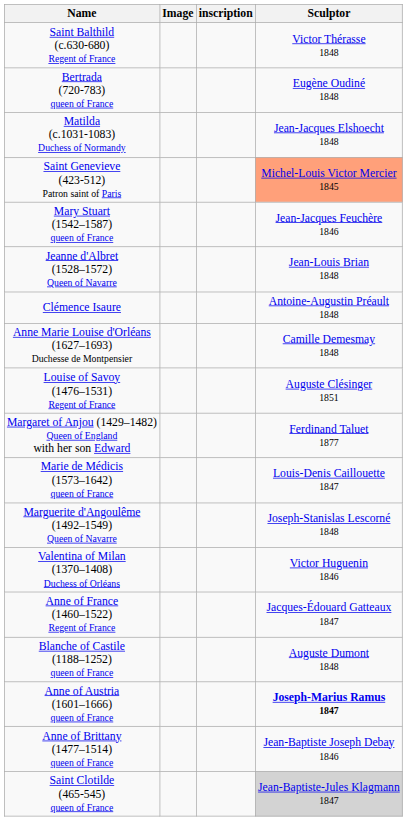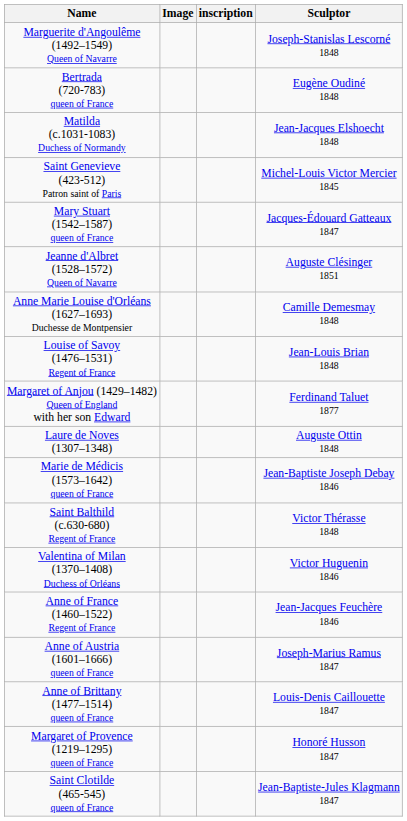rows swapped: Saint Balthild (c.630-680) Regent of France <-> Marguerite d'Angoulême (1492–1549) Queen of Navarre
Saint Genevieve (423-512) Patron saint of Paris | Sculptor: lightsalmon background -> no background
Mary Stuart (1542–1587) queen of France | Sculptor: Jean-Jacques Feuchère 1846 -> Jacques-Édouard Gatteaux 1847
Jeanne d'Albret (1528–1572) Queen of Navarre | Sculptor: Jean-Louis Brian 1848 -> Auguste Clésinger 1851
- row: Clémence Isaure | Antoine-Augustin Préault 1848
Louise of Savoy (1476–1531) Regent of France | Sculptor: Auguste Clésinger 1851 -> Jean-Louis Brian 1848
+ row: Laure de Noves (1307–1348) | Auguste Ottin 1848
Marie de Médicis (1573–1642) queen of France | Sculptor: Louis-Denis Caillouette 1847 -> Jean-Baptiste Joseph Debay 1846
Anne of France (1460–1522) Regent of France | Sculptor: Jacques-Édouard Gatteaux 1847 -> Jean-Jacques Feuchère 1846
- row: Blanche of Castile (1188–1252) queen of France | Auguste Dumont 1848
Anne of Austria (1601–1666) queen of France | Sculptor: bold -> normal
Anne of Brittany (1477–1514) queen of France | Sculptor: Jean-Baptiste Joseph Debay 1846 -> Louis-Denis Caillouette 1847
+ row: Margaret of Provence (1219–1295) queen of France | Honoré Husson 1847
Saint Clotilde (465-545) queen of France | Sculptor: lightgrey background -> no background
